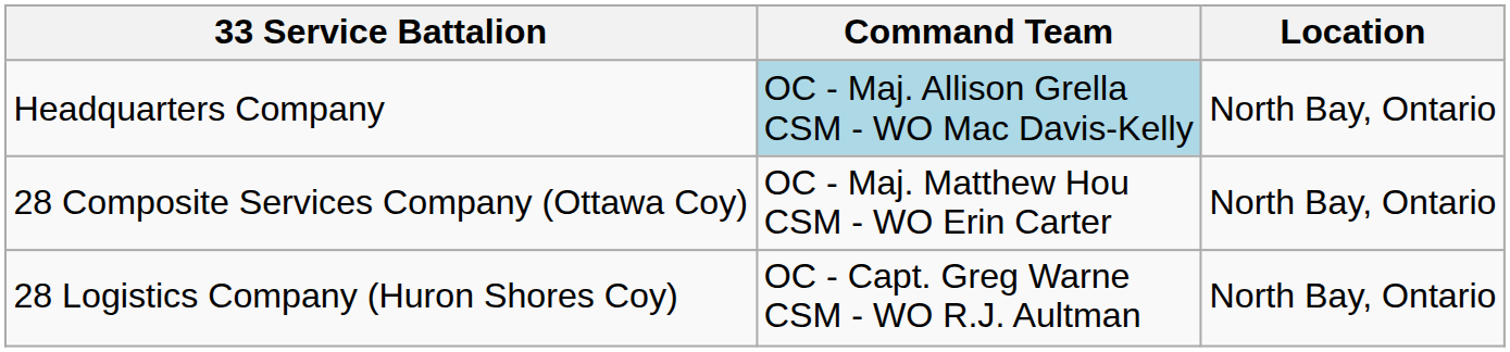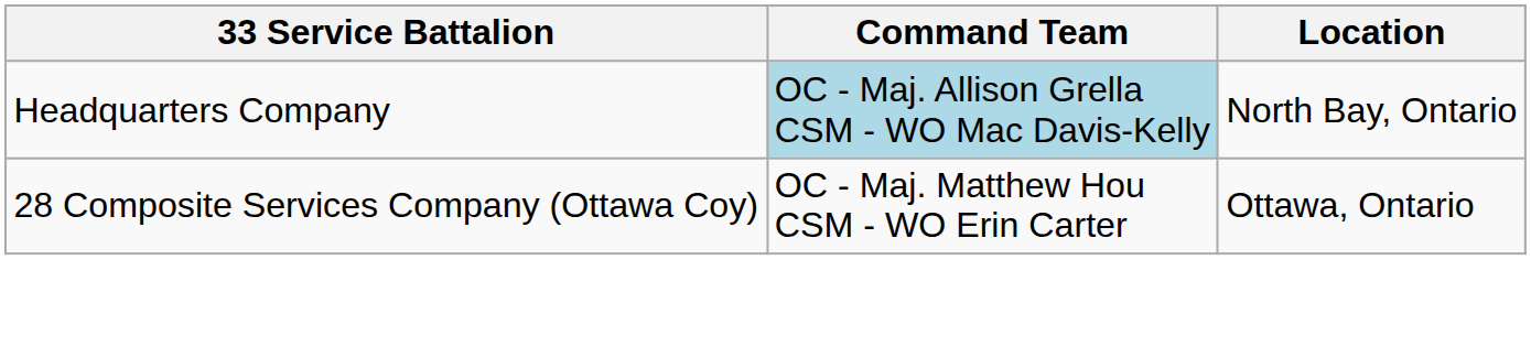28 Composite Services Company (Ottawa Coy) | Location: North Bay, Ontario -> Ottawa, Ontario
- row: 28 Logistics Company (Huron Shores Coy) | OC - Capt. Greg Warne CSM - WO R.J. Aultman | North Bay, Ontario
